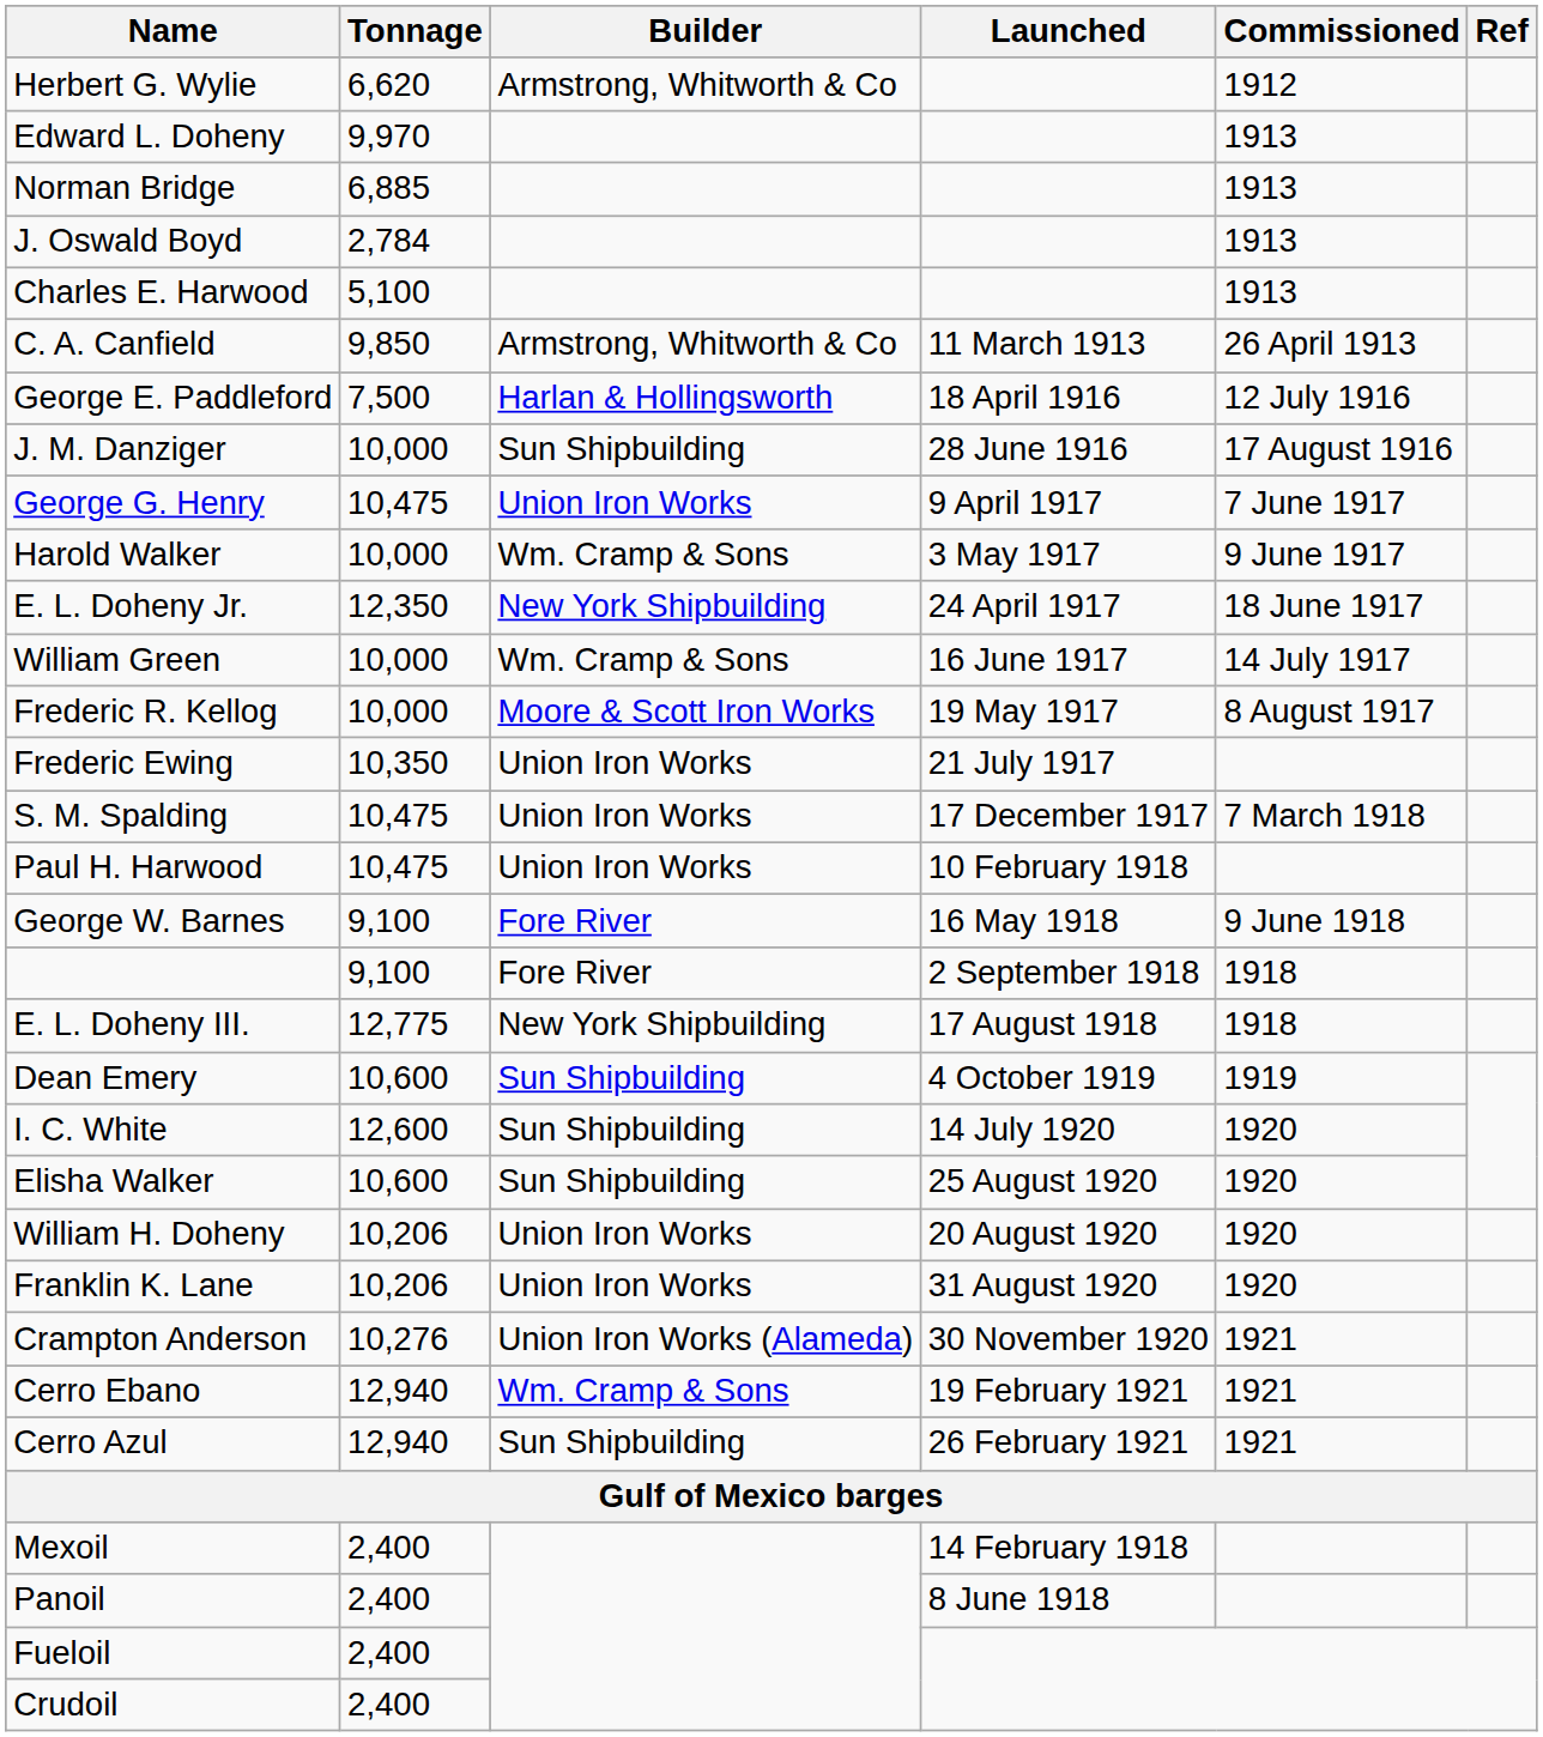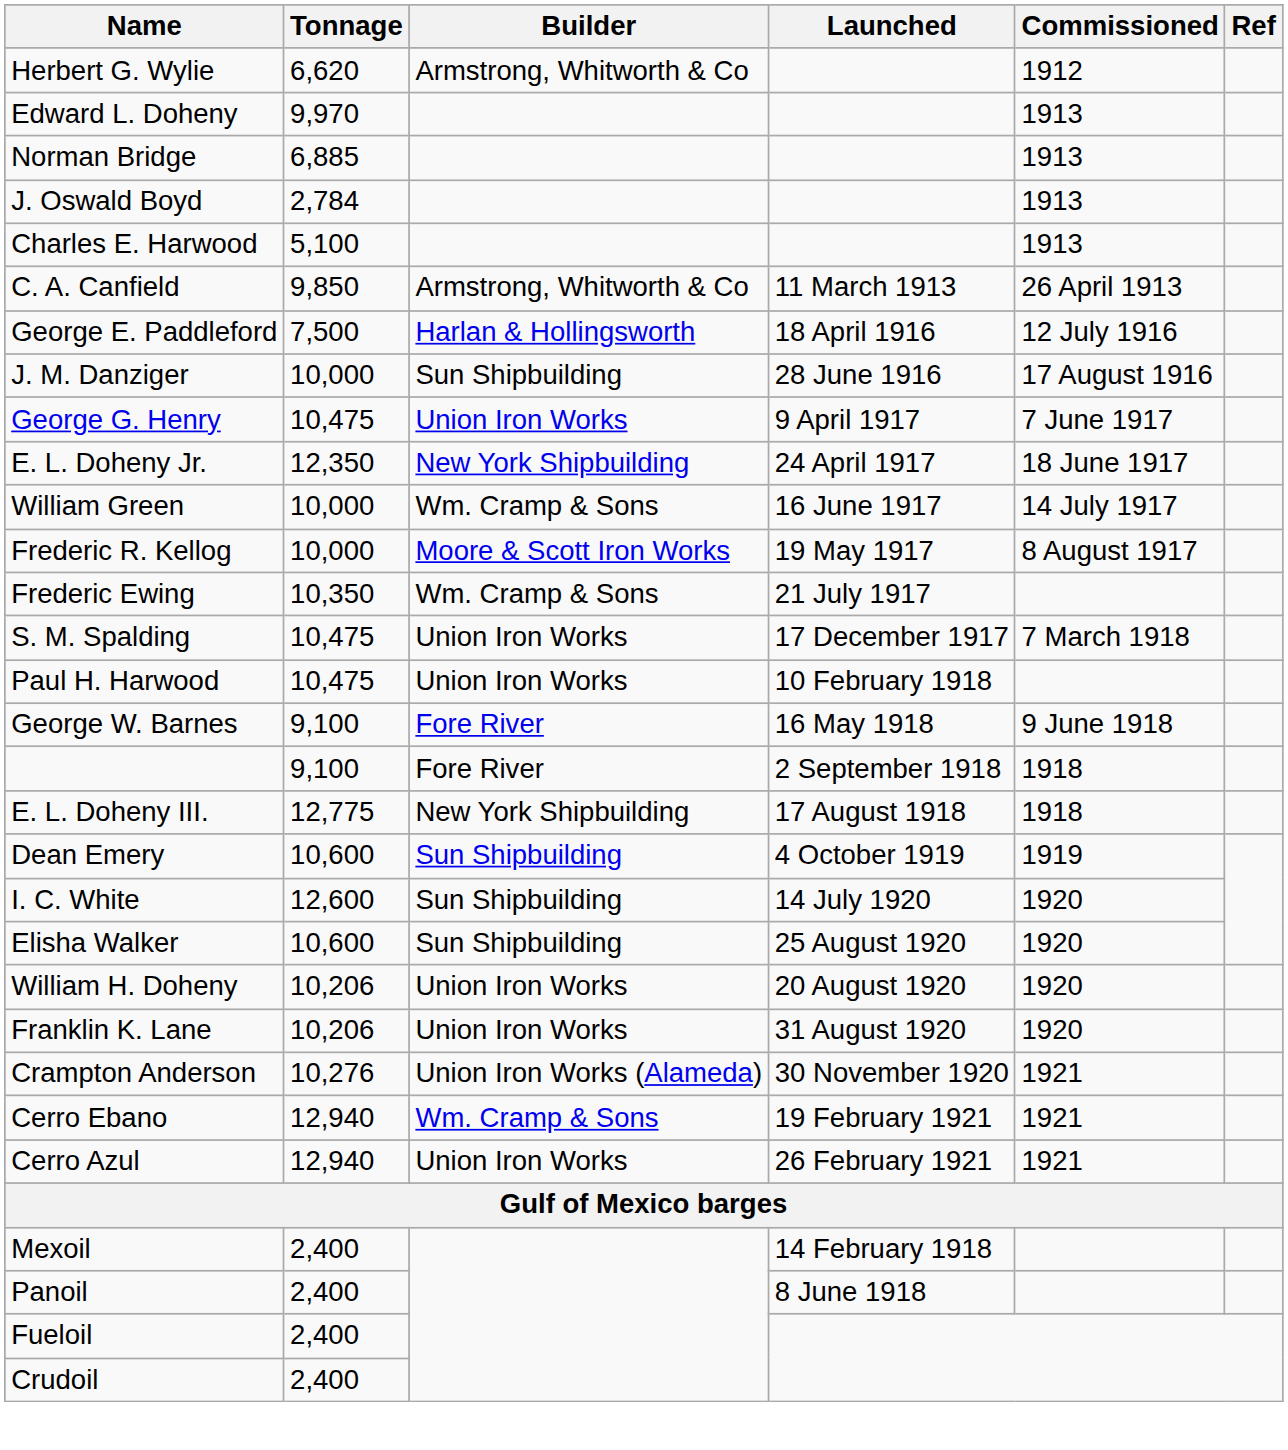- row: Harold Walker | 10,000 | Wm. Cramp & Sons | 3 May 1917 | 9 June 1917
Frederic Ewing | Builder: Union Iron Works -> Wm. Cramp & Sons
Cerro Azul | Builder: Sun Shipbuilding -> Union Iron Works
